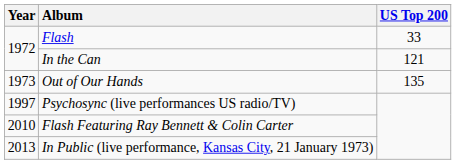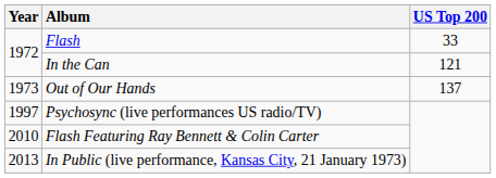Out of Our Hands | US Top 200: 135 -> 137
